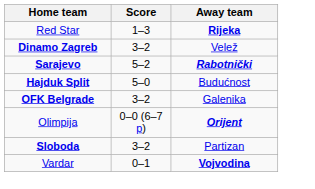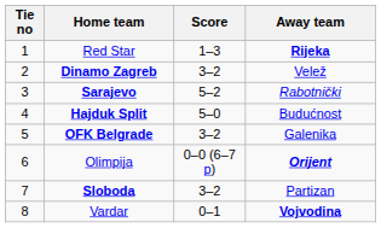+ column: Tie no | 1 | 2 | 3 | 4 | 5 | 6 | 7 | 8
Sarajevo | Away team: bold -> normal
